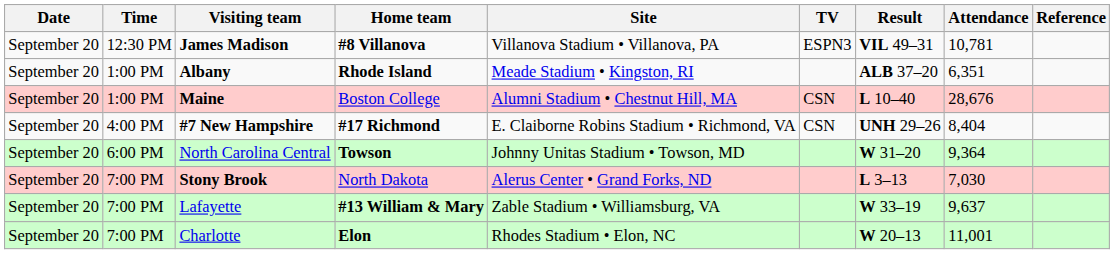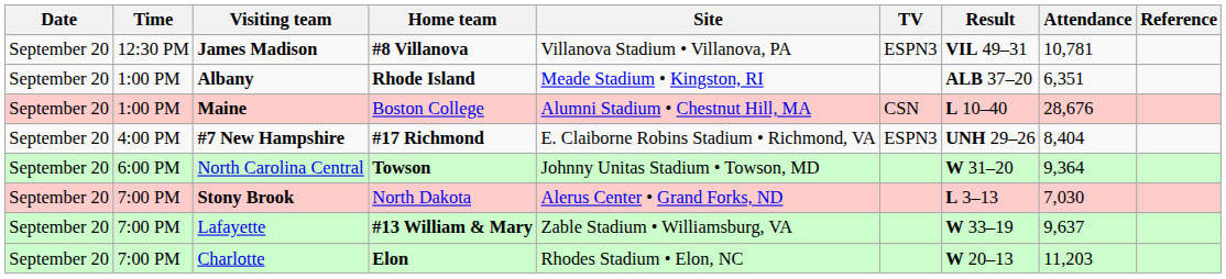#7 New Hampshire | TV: CSN -> ESPN3
Charlotte | Attendance: 11,001 -> 11,203
